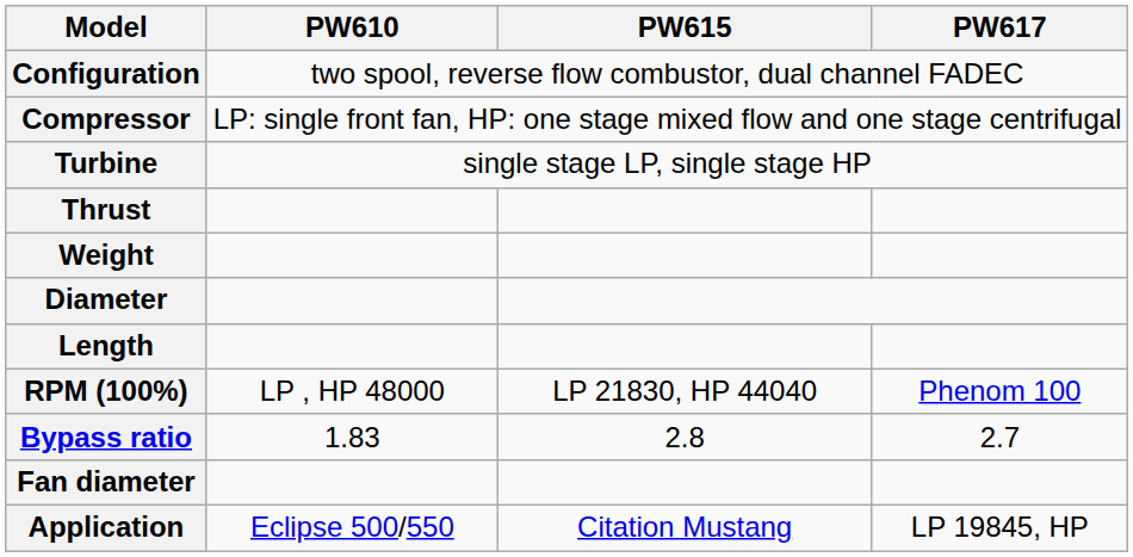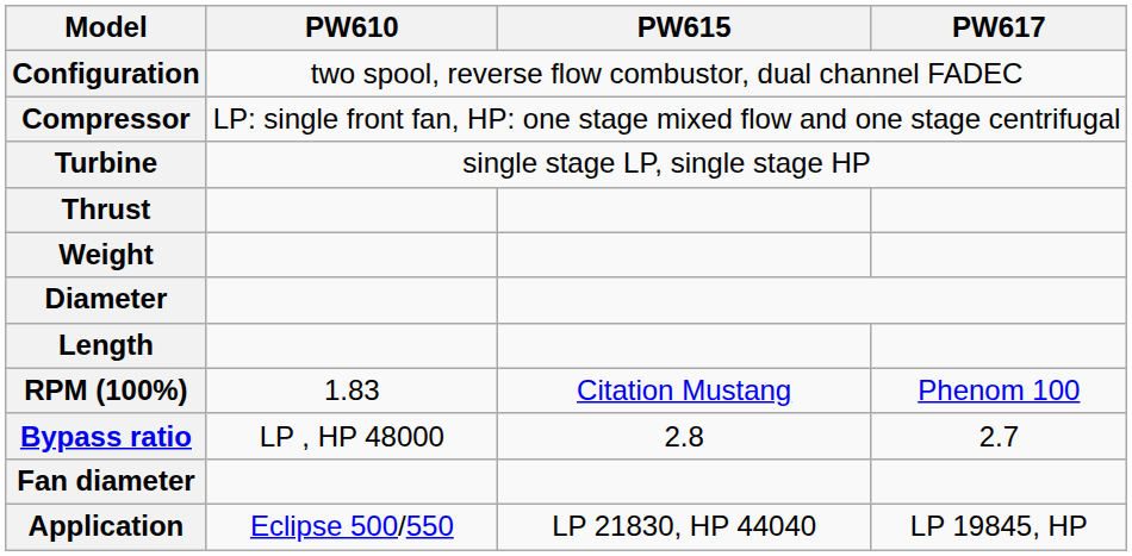RPM (100%) | PW610: LP , HP 48000 -> 1.83
RPM (100%) | PW615: LP 21830, HP 44040 -> Citation Mustang
Bypass ratio | PW610: 1.83 -> LP , HP 48000
Application | PW615: Citation Mustang -> LP 21830, HP 44040
